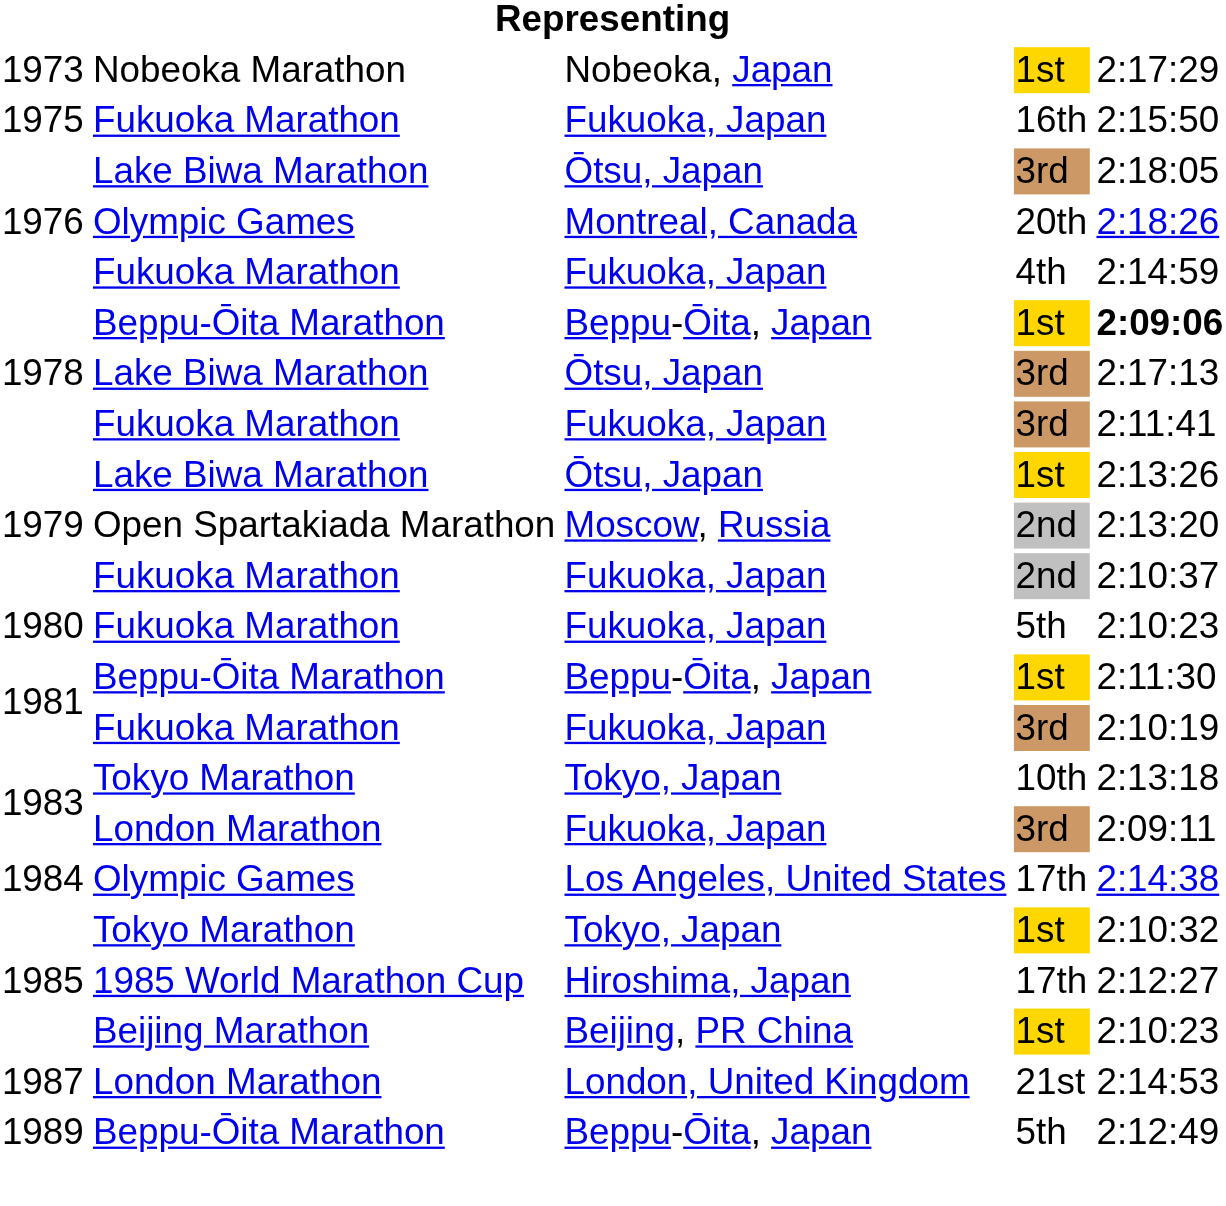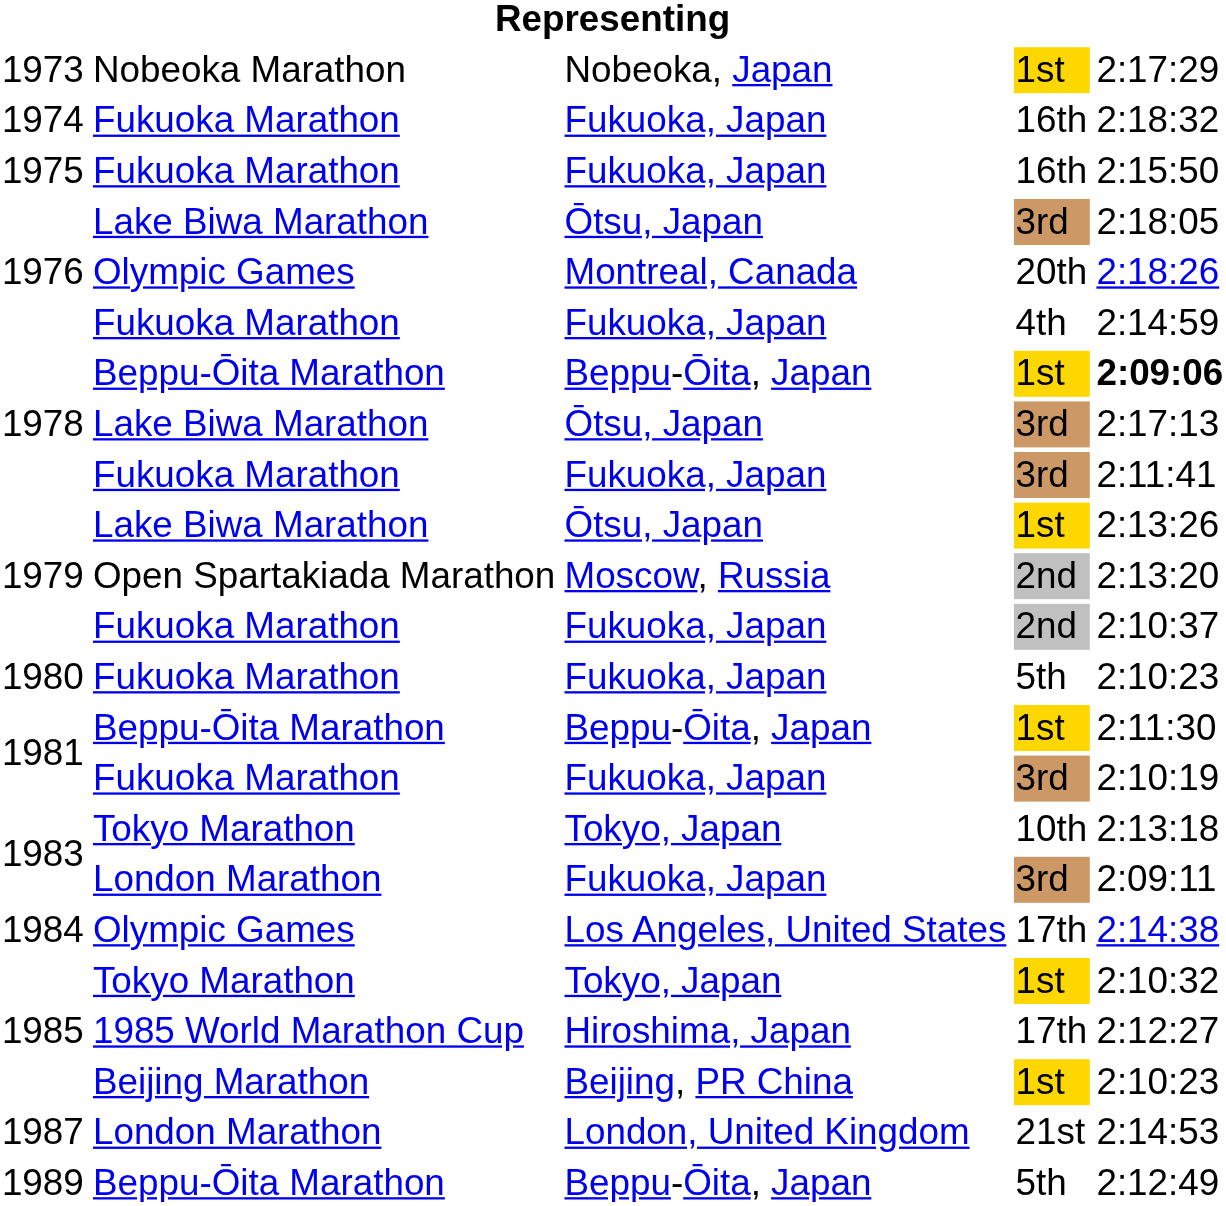+ row: 1974 | Fukuoka Marathon | Fukuoka, Japan | 16th | 2:18:32
